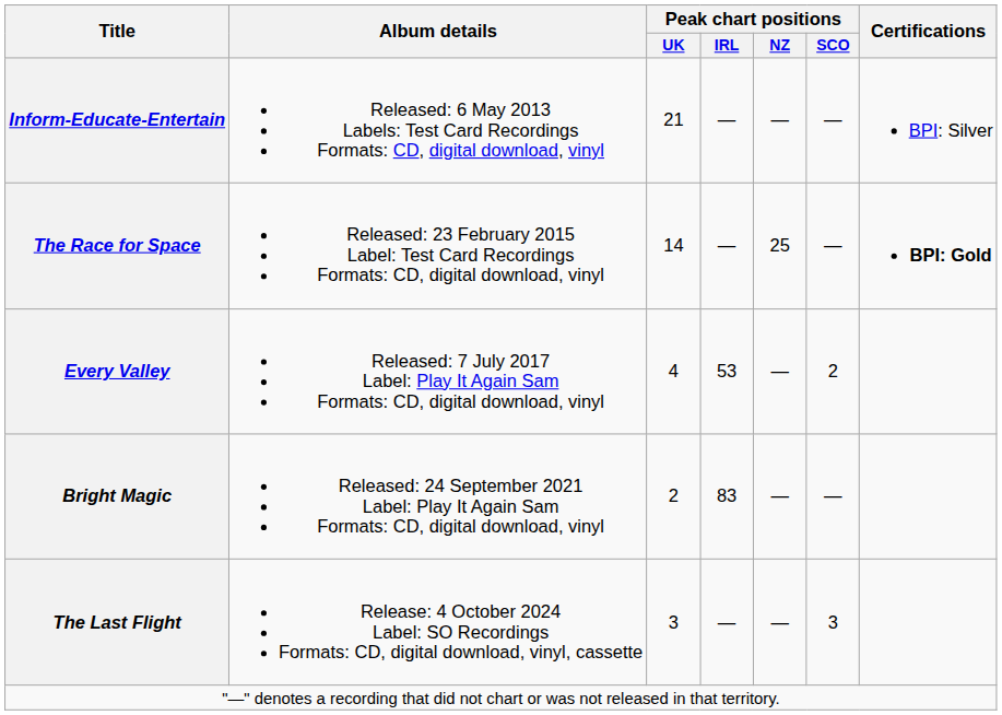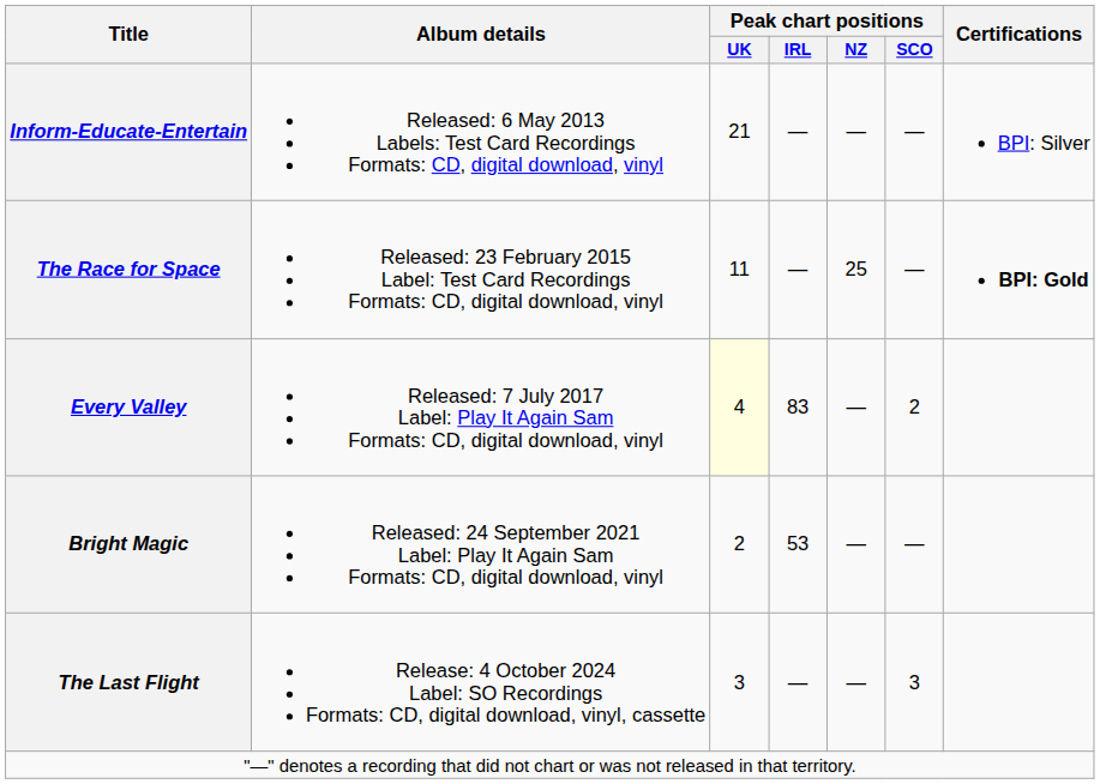The Race for Space | Peak chart positions / UK: 14 -> 11
Every Valley | Peak chart positions / UK: no background -> lightyellow background
Every Valley | Peak chart positions / IRL: 53 -> 83
Bright Magic | Peak chart positions / IRL: 83 -> 53
